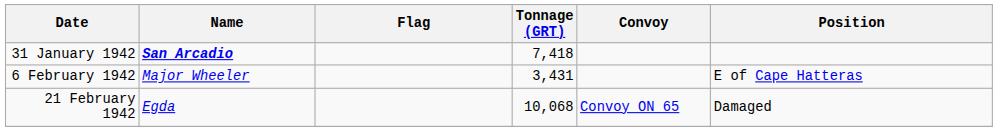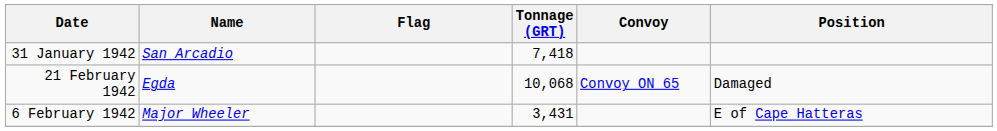31 January 1942 | Name: bold -> normal
rows swapped: 6 February 1942 <-> 21 February 1942
